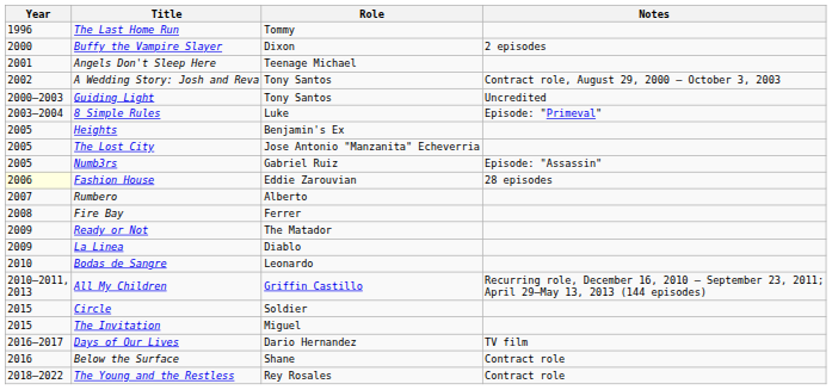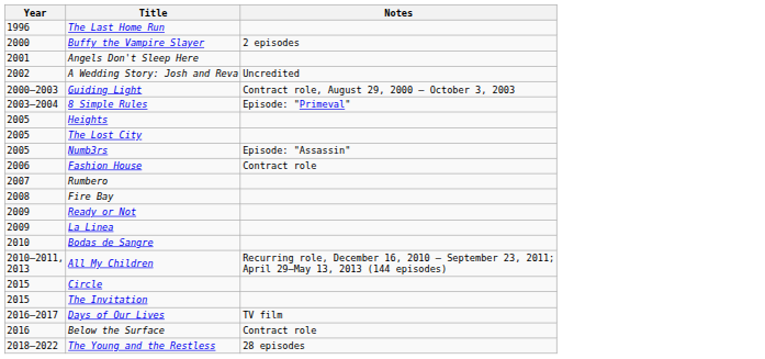- column: Role | Tommy | Dixon | Teenage Michael | Tony Santos | Tony Santos | Luke | Benjamin's Ex | Jose Antonio "Manzanita" Echeverria | Gabriel Ruiz | Eddie Zarouvian | Alberto | Ferrer | The Matador | Diablo | Leonardo | Griffin Castillo | Soldier | Miguel | Dario Hernandez | Shane | Rey Rosales
A Wedding Story: Josh and Reva | Notes: Contract role, August 29, 2000 – October 3, 2003 -> Uncredited
Guiding Light | Notes: Uncredited -> Contract role, August 29, 2000 – October 3, 2003
Fashion House | Year: lightyellow background -> no background
Fashion House | Notes: 28 episodes -> Contract role
The Young and the Restless | Notes: Contract role -> 28 episodes
